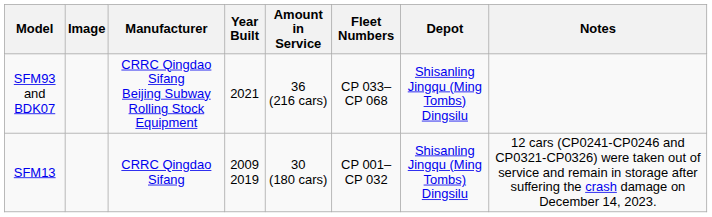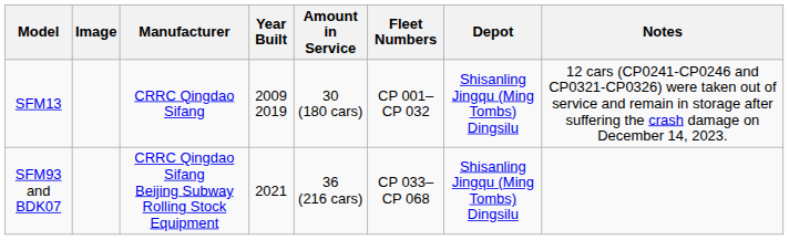rows swapped: SFM13 <-> SFM93 and BDK07
